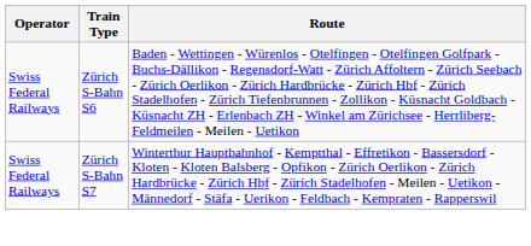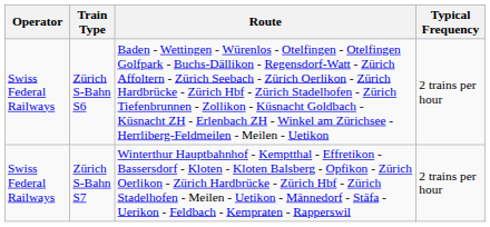+ column: Typical Frequency | 2 trains per hour | 2 trains per hour
